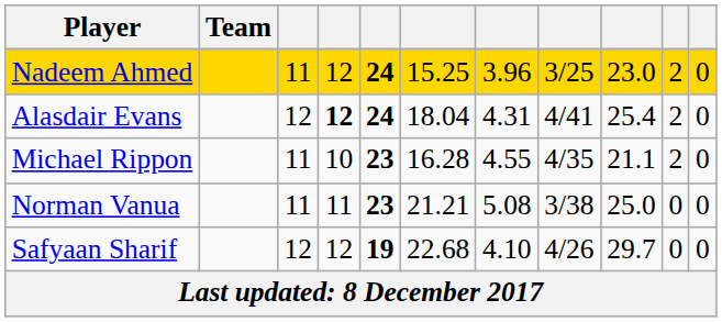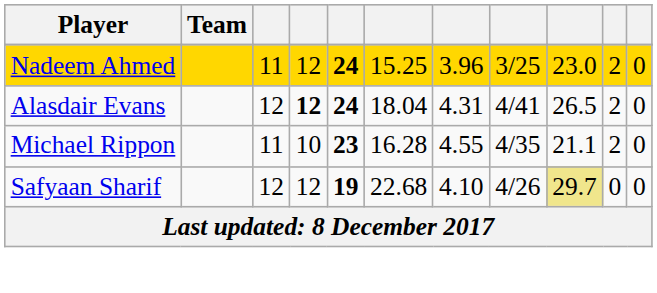Alasdair Evans | column 9: 25.4 -> 26.5
- row: Norman Vanua | 11 | 11 | 23 | 21.21 | 5.08 | 3/38 | 25.0 | 0 | 0
Safyaan Sharif | column 9: no background -> khaki background
